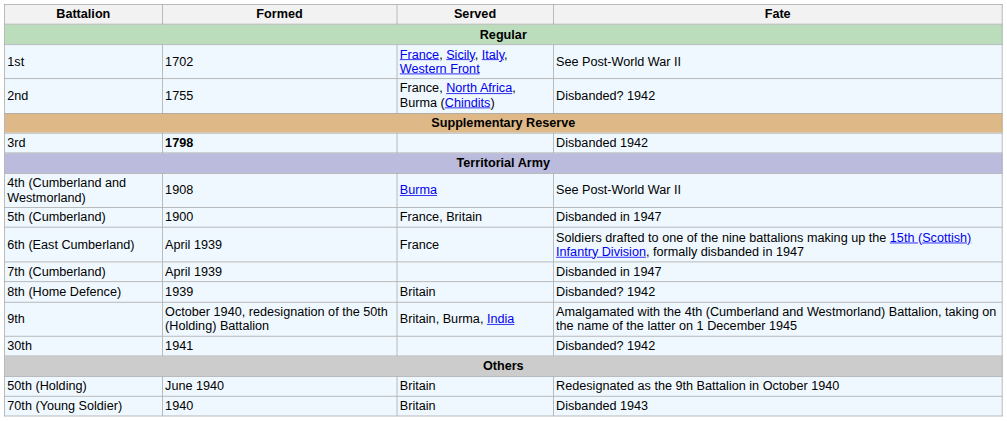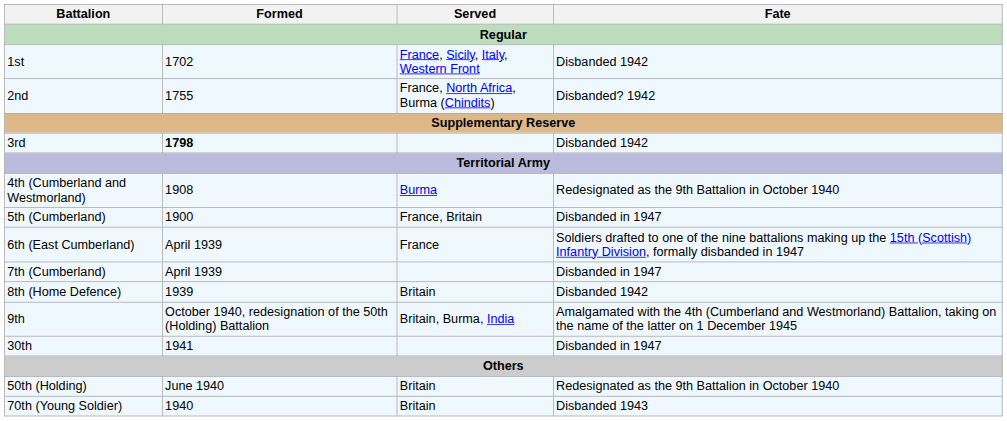1st | Fate: See Post-World War II -> Disbanded 1942
4th (Cumberland and Westmorland) | Fate: See Post-World War II -> Redesignated as the 9th Battalion in October 1940
8th (Home Defence) | Fate: Disbanded? 1942 -> Disbanded 1942
30th | Fate: Disbanded? 1942 -> Disbanded in 1947
